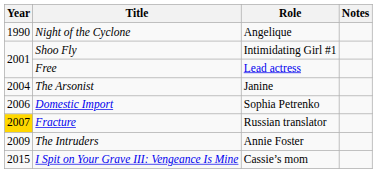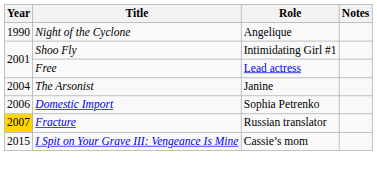- row: 2009 | The Intruders | Annie Foster
